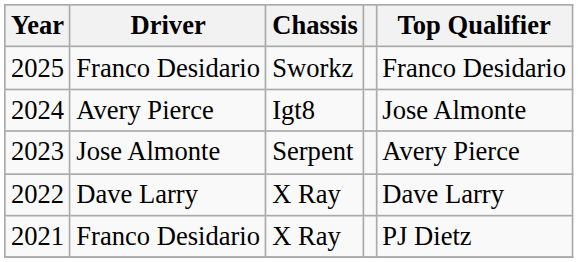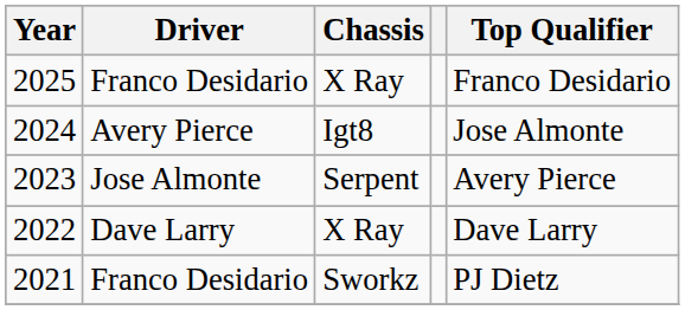2025 | Chassis: Sworkz -> X Ray
2021 | Chassis: X Ray -> Sworkz
